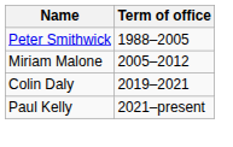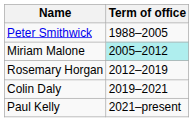Miriam Malone | Term of office: no background -> paleturquoise background
+ row: Rosemary Horgan | 2012–2019
